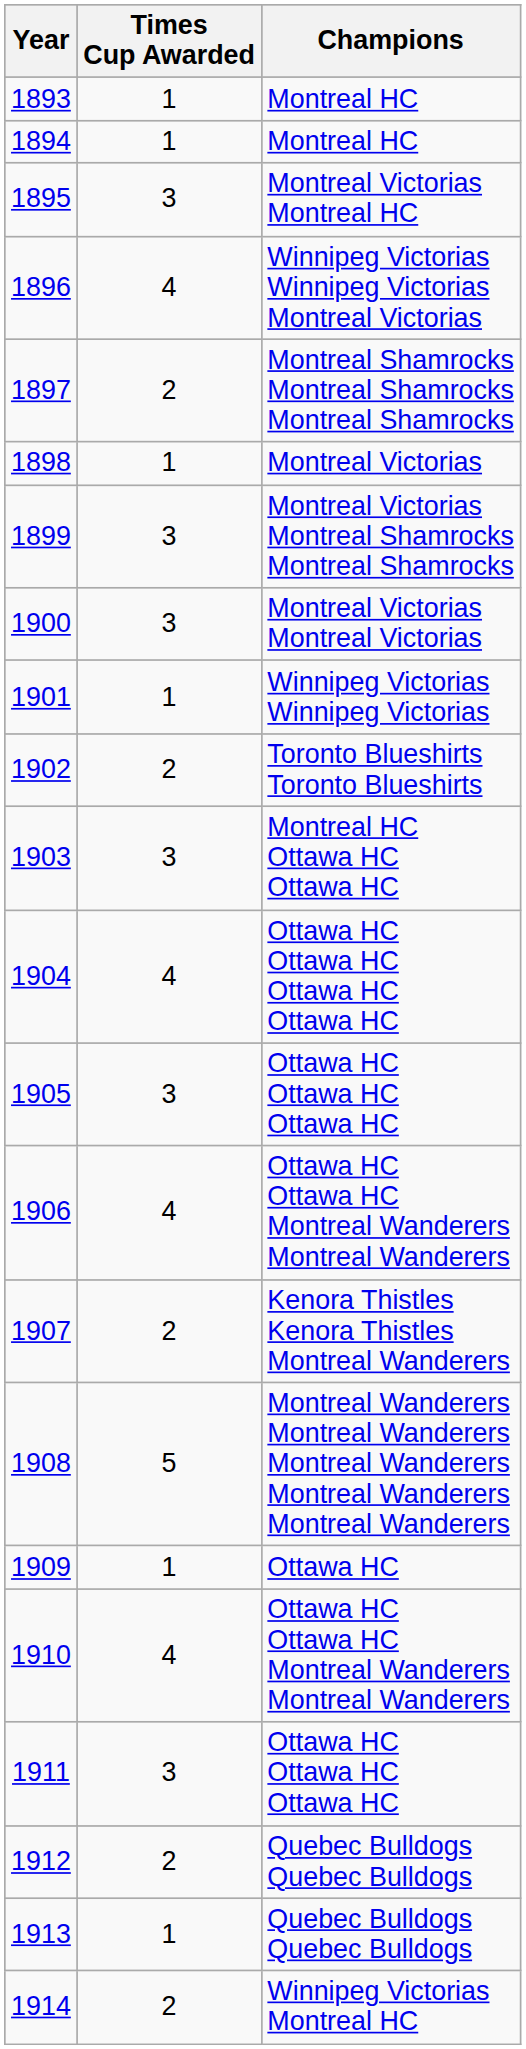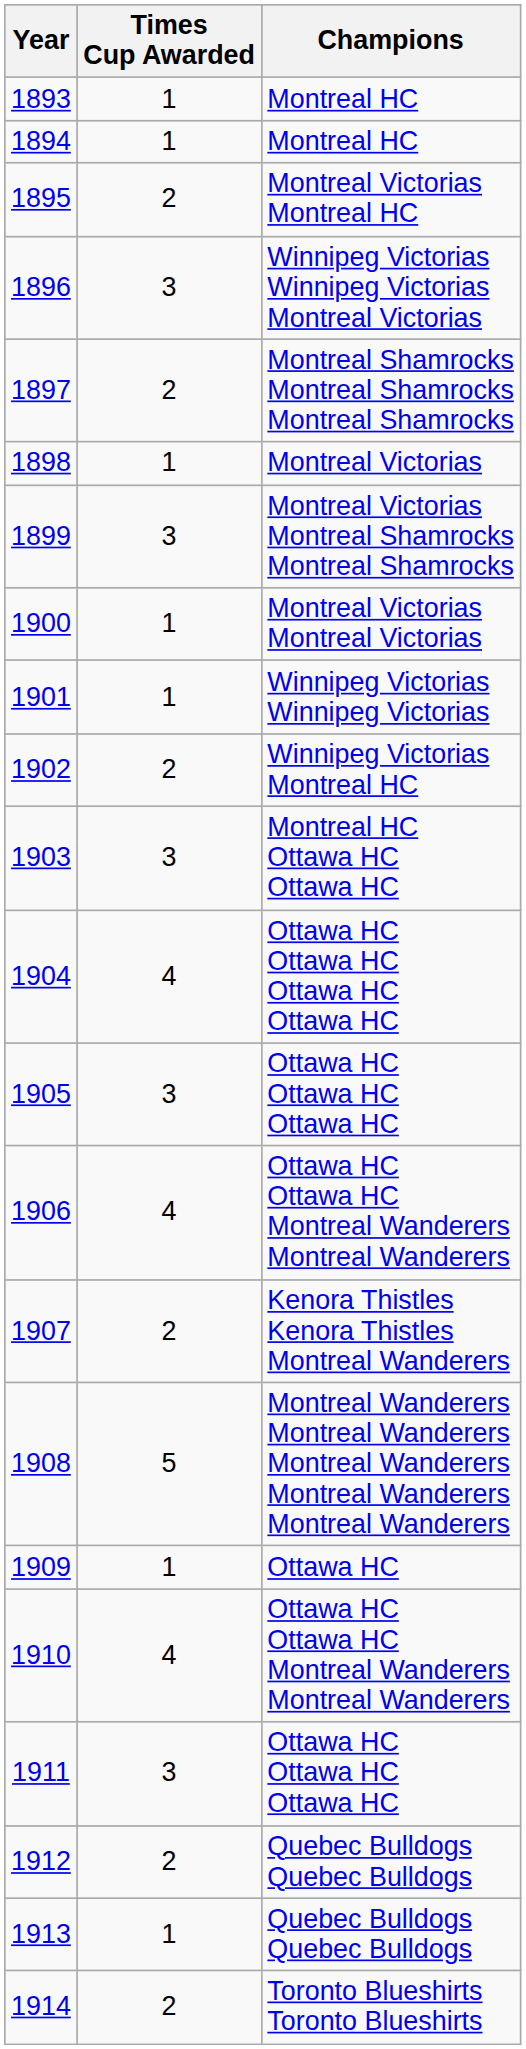1895 | Times Cup Awarded: 3 -> 2
1896 | Times Cup Awarded: 4 -> 3
1900 | Times Cup Awarded: 3 -> 1
1902 | Champions: Toronto Blueshirts Toronto Blueshirts -> Winnipeg Victorias Montreal HC
1914 | Champions: Winnipeg Victorias Montreal HC -> Toronto Blueshirts Toronto Blueshirts
